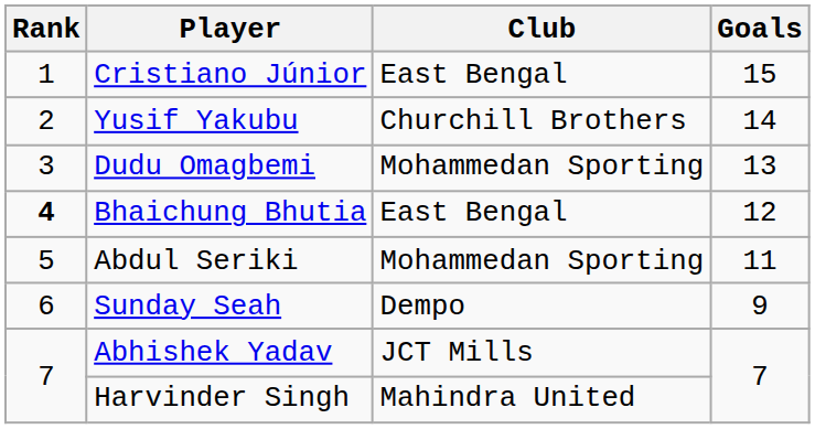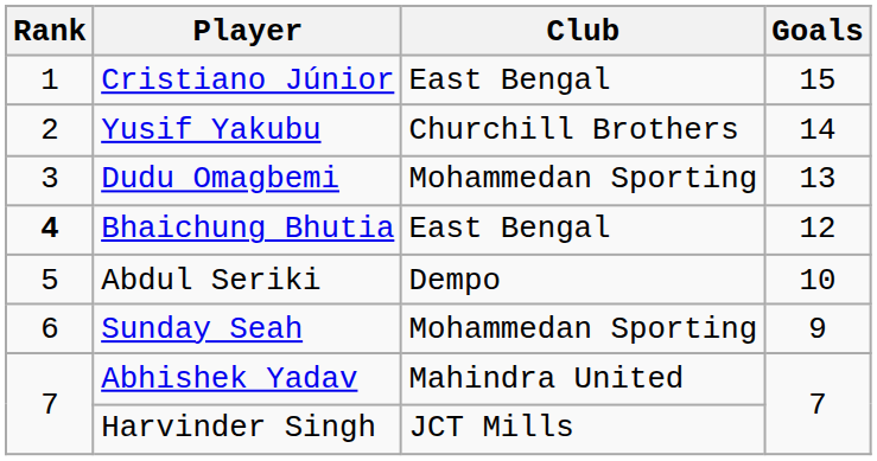Abdul Seriki | Club: Mohammedan Sporting -> Dempo
Abdul Seriki | Goals: 11 -> 10
Sunday Seah | Club: Dempo -> Mohammedan Sporting
Abhishek Yadav | Club: JCT Mills -> Mahindra United
Harvinder Singh | Club: Mahindra United -> JCT Mills
